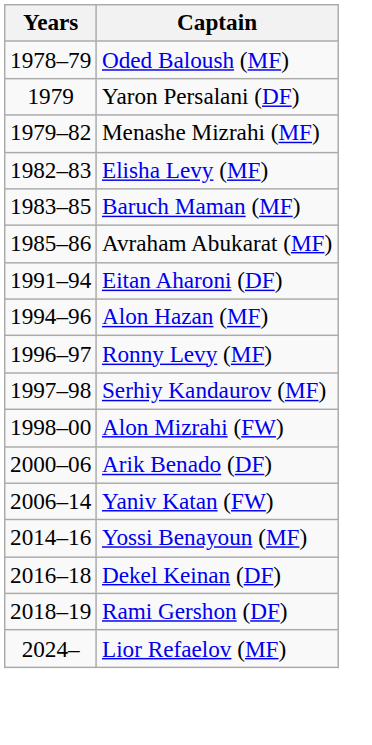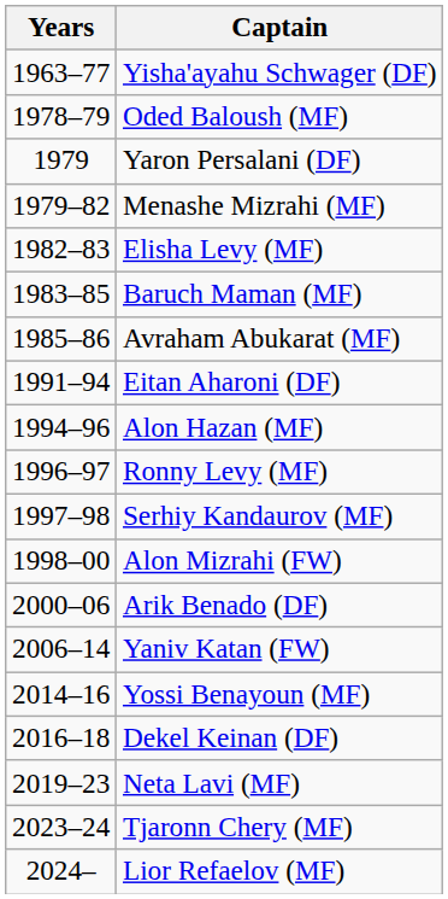+ row: 1963–77 | Yisha'ayahu Schwager (DF)
- row: 2018–19 | Rami Gershon (DF)
+ row: 2019–23 | Neta Lavi (MF)
+ row: 2023–24 | Tjaronn Chery (MF)
